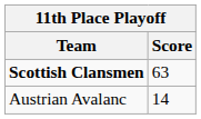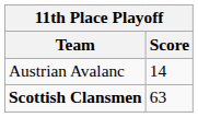rows swapped: Scottish Clansmen <-> Austrian Avalanc
